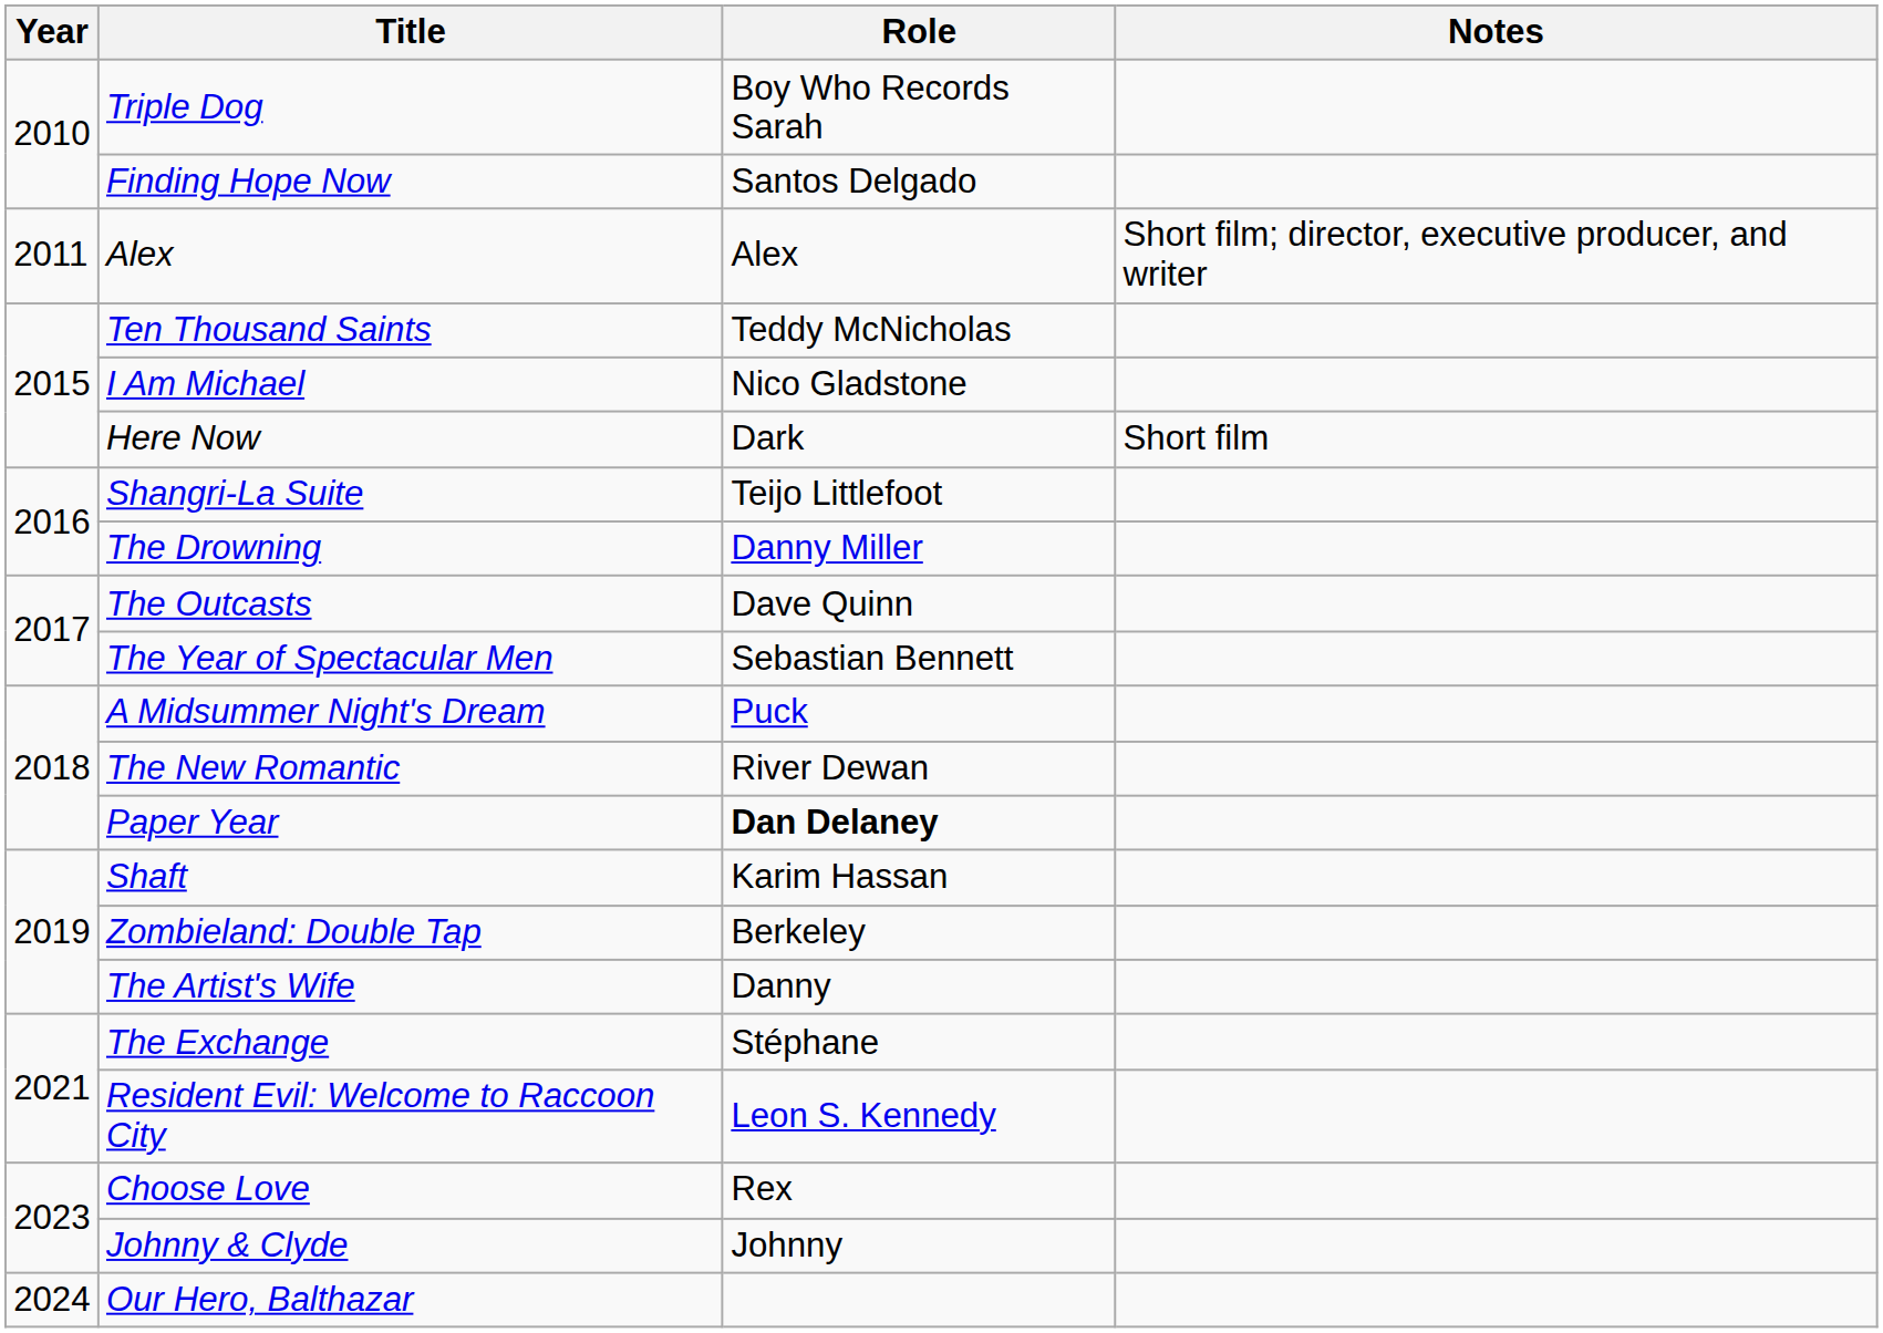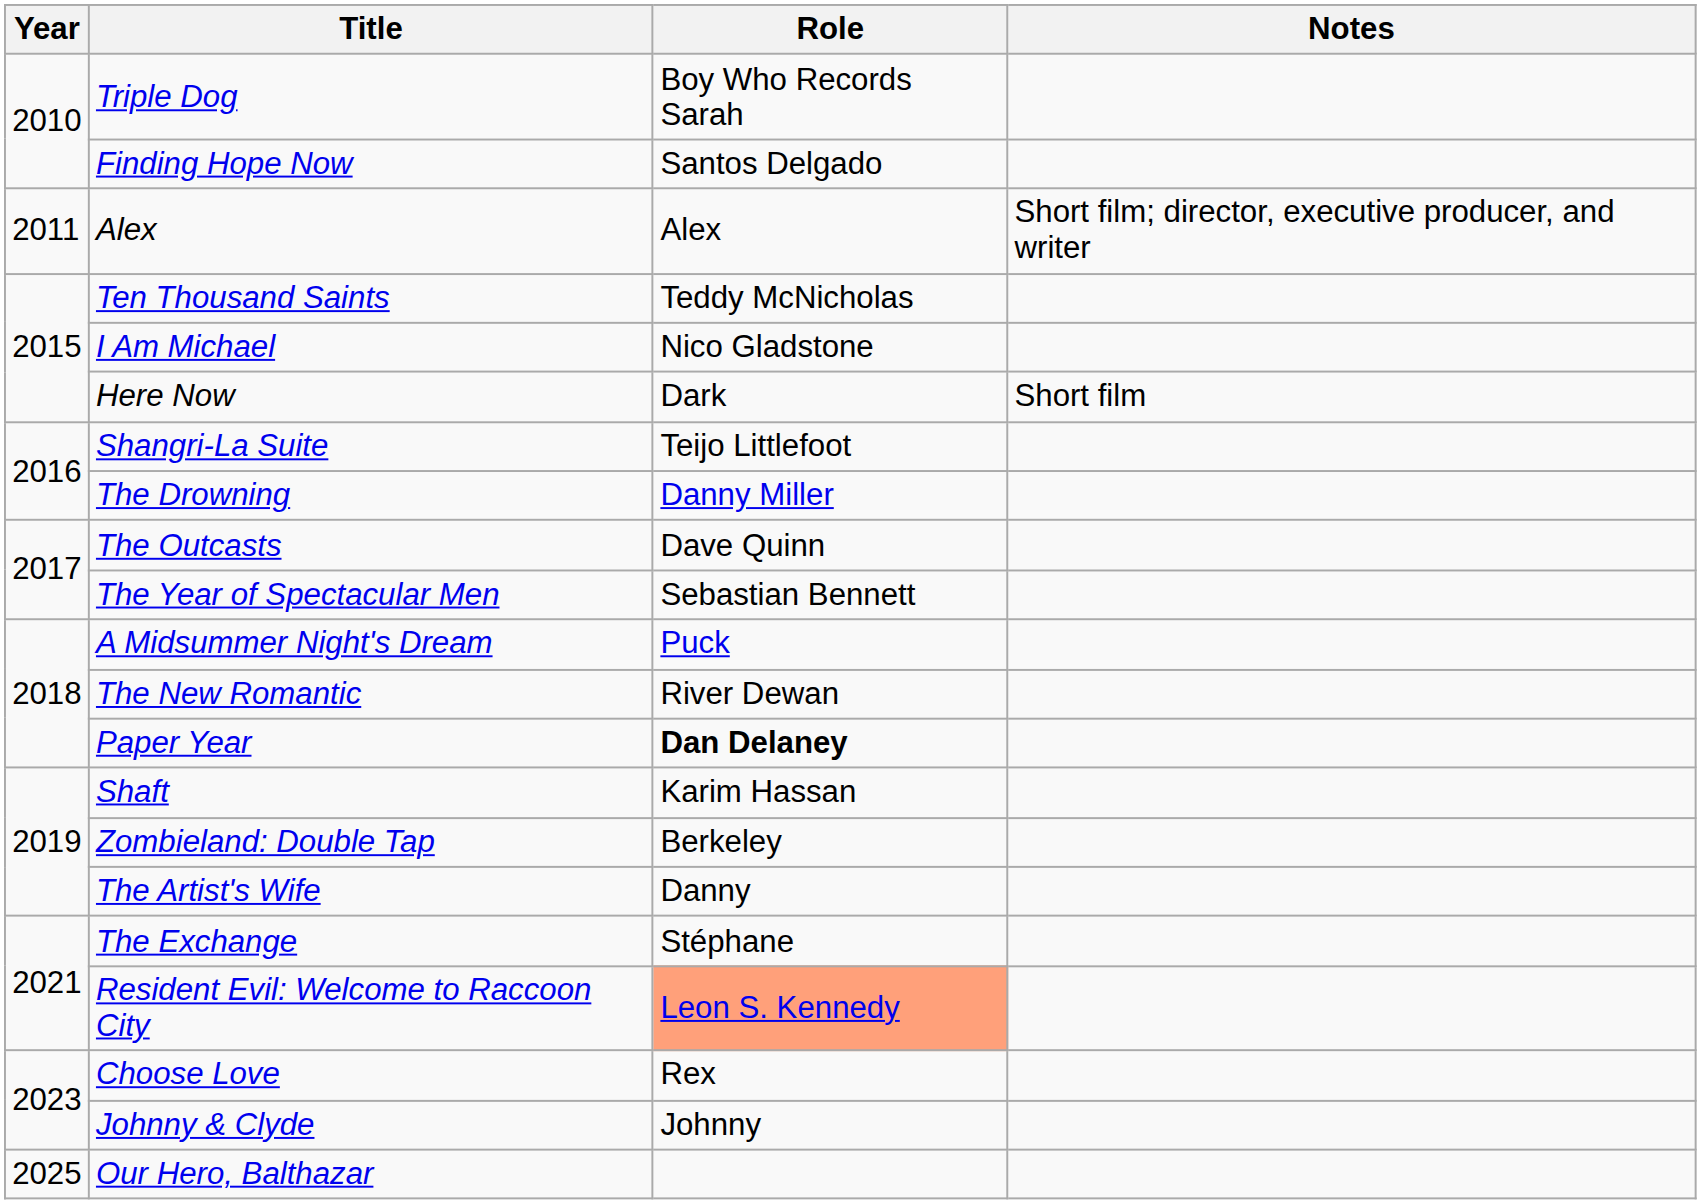Resident Evil: Welcome to Raccoon City | Role: no background -> lightsalmon background
Our Hero, Balthazar | Year: 2024 -> 2025
